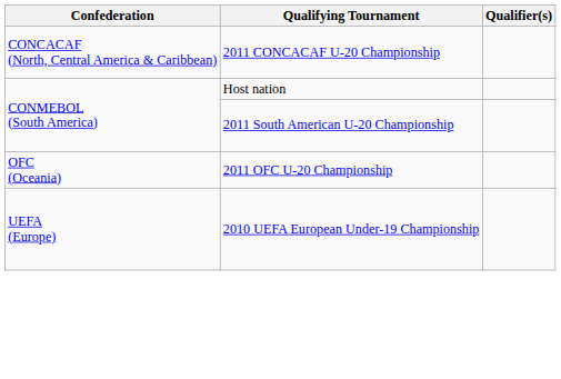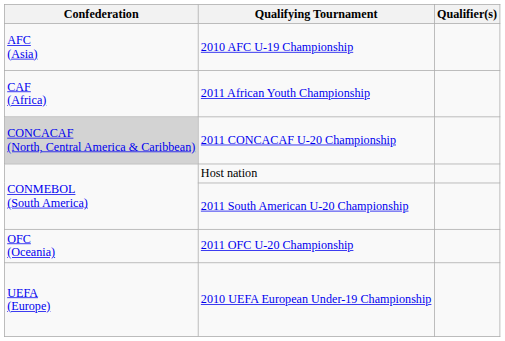+ row: AFC (Asia) | 2010 AFC U-19 Championship
+ row: CAF (Africa) | 2011 African Youth Championship
2011 CONCACAF U-20 Championship | Confederation: no background -> lightgrey background
